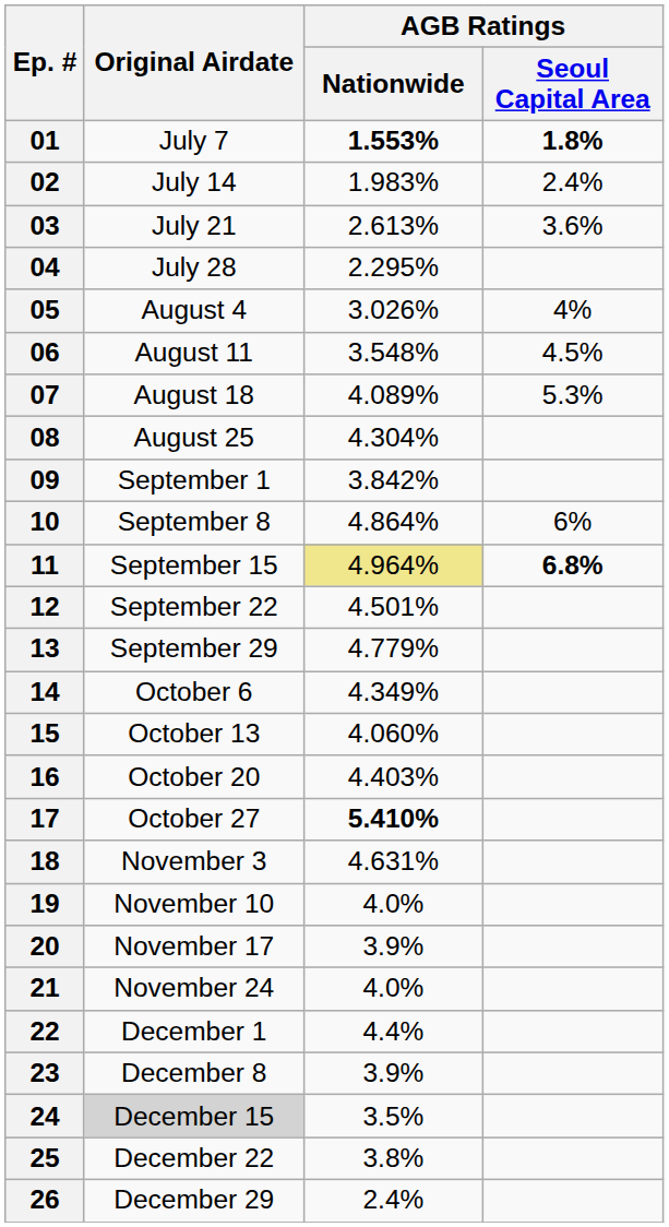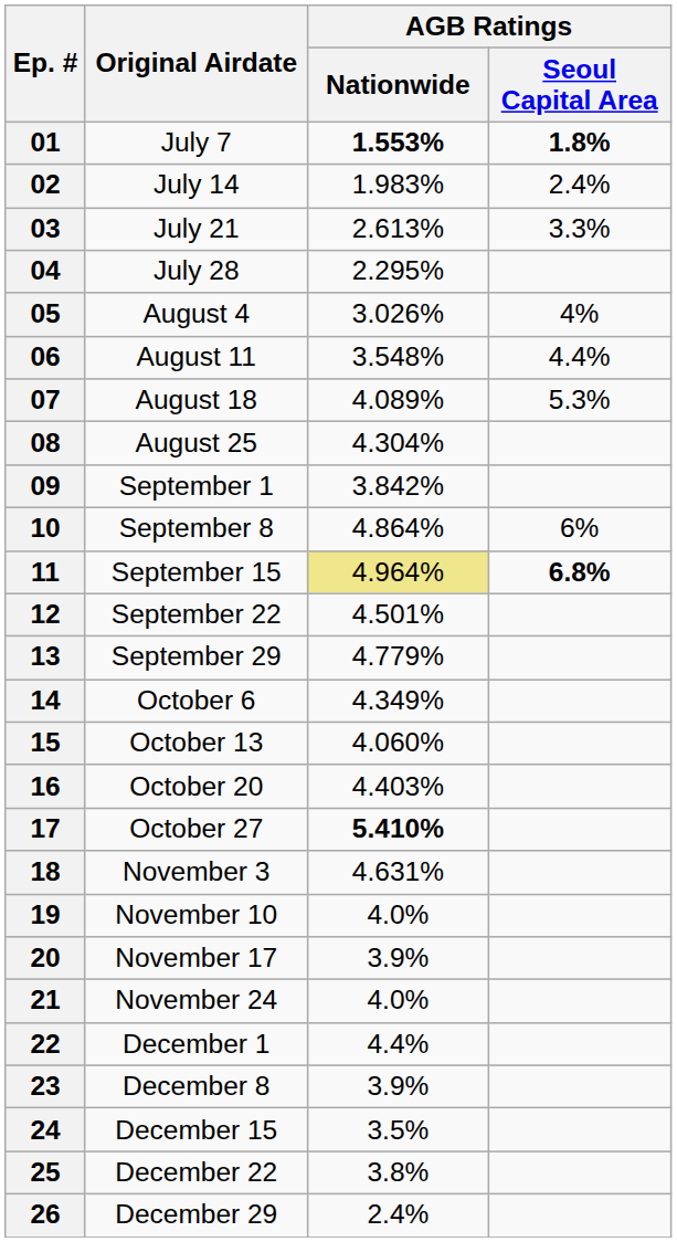03 | AGB Ratings / Seoul Capital Area: 3.6% -> 3.3%
06 | AGB Ratings / Seoul Capital Area: 4.5% -> 4.4%
24 | Original Airdate: lightgrey background -> no background
